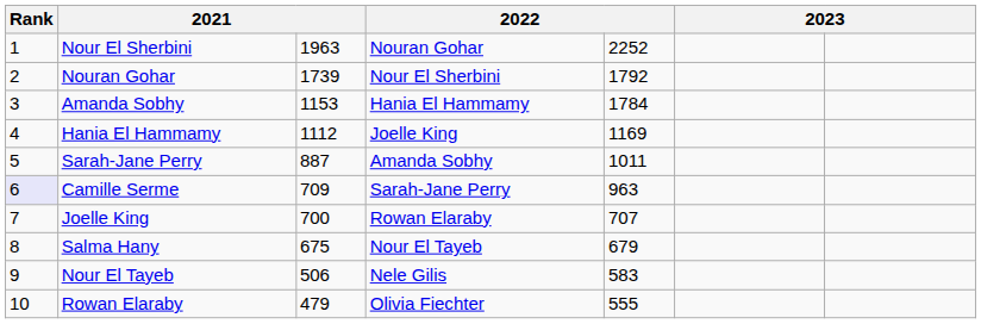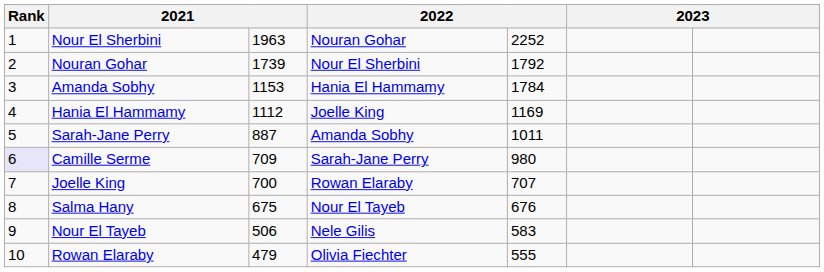Camille Serme | column 5: 963 -> 980
Salma Hany | column 5: 679 -> 676
